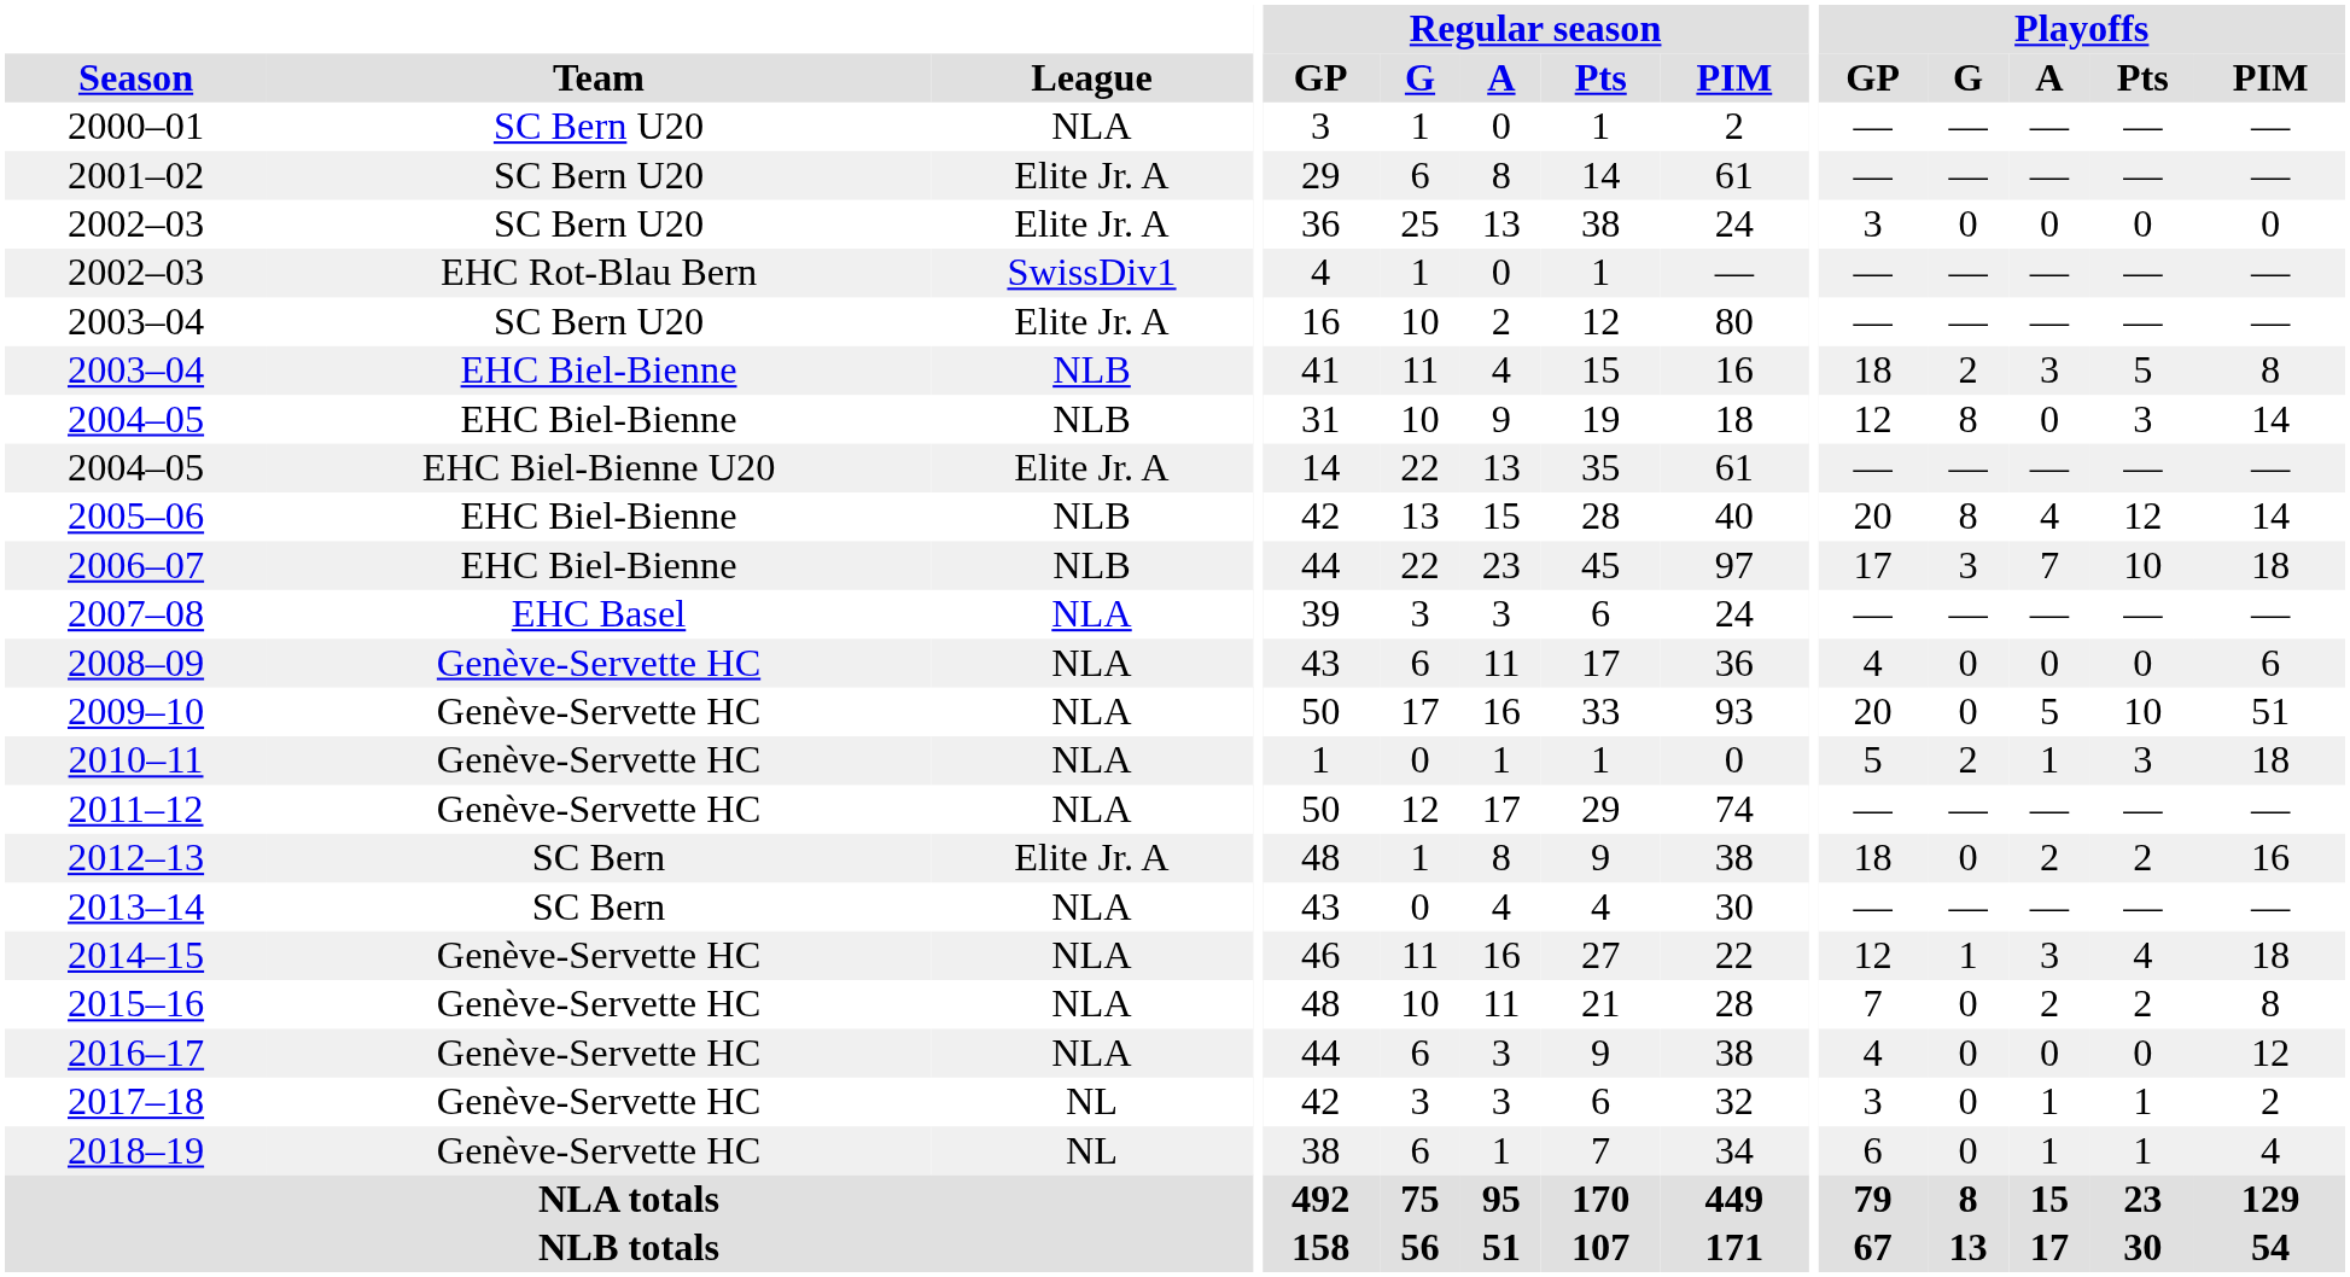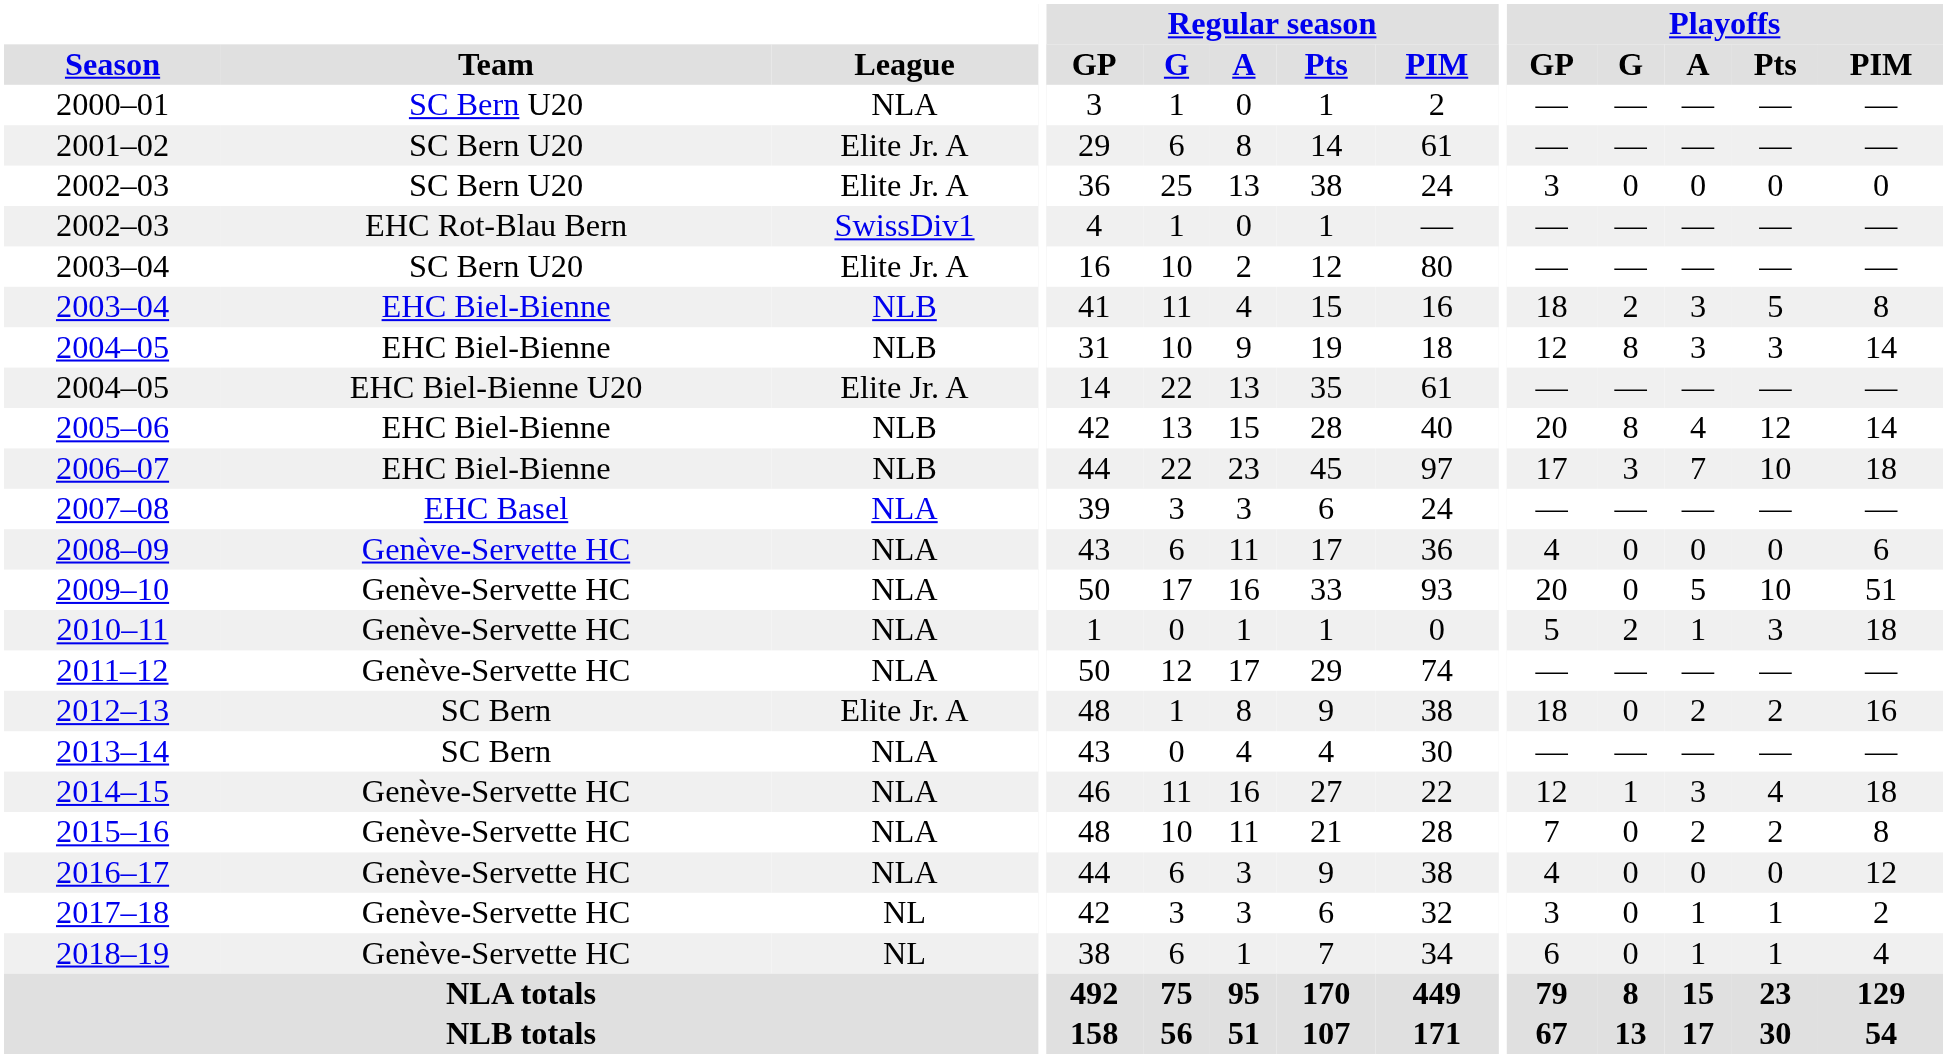2004–05 / EHC Biel-Bienne | Playoffs / A: 0 -> 3
